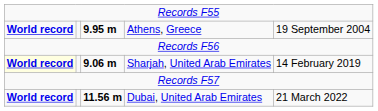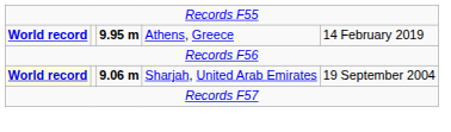Athens, Greece | column 5: 19 September 2004 -> 14 February 2019
Sharjah, United Arab Emirates | column 5: 14 February 2019 -> 19 September 2004
- row: World record | 11.56 m | Dubai, United Arab Emirates | 21 March 2022
